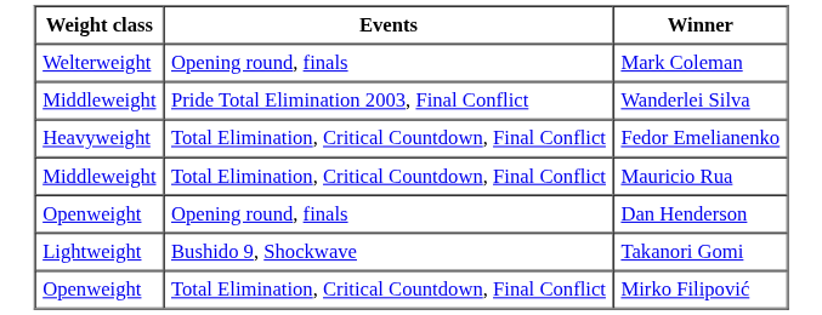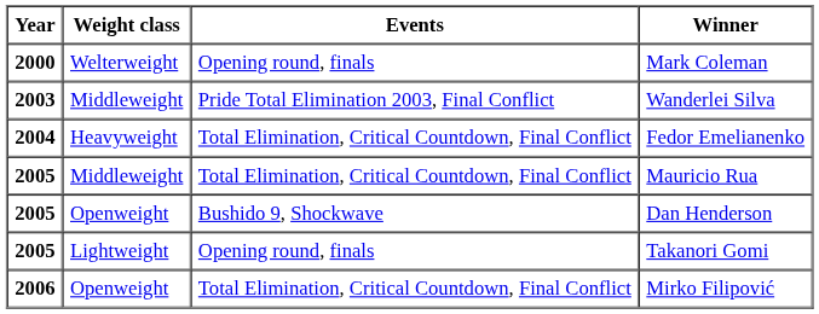+ column: Year | 2000 | 2003 | 2004 | 2005 | 2005 | 2005 | 2006
Dan Henderson | Events: Opening round, finals -> Bushido 9, Shockwave
Takanori Gomi | Events: Bushido 9, Shockwave -> Opening round, finals
